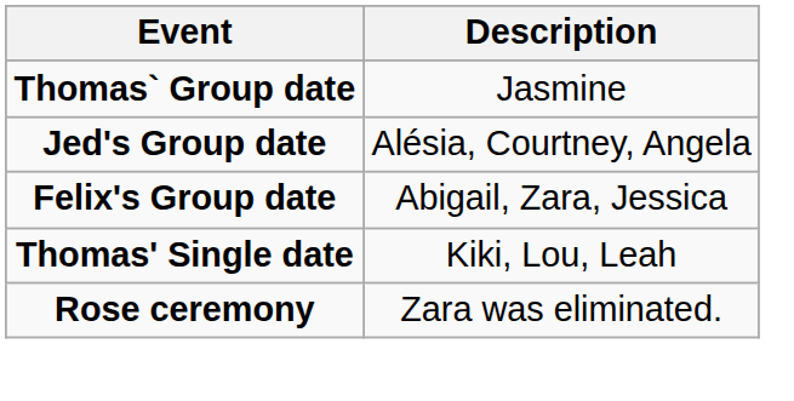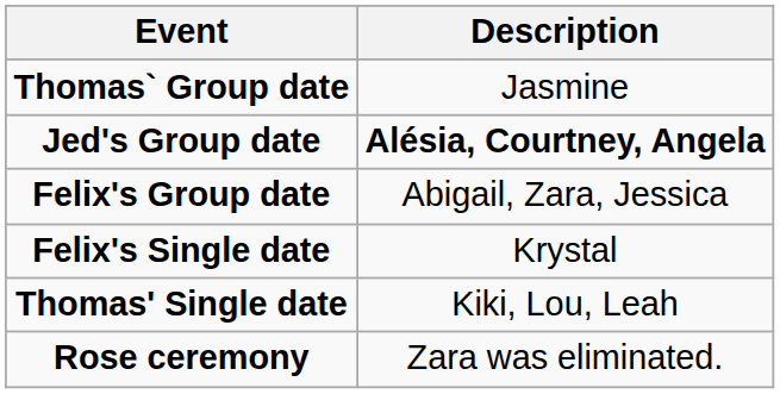Jed's Group date | Description: normal -> bold
+ row: Felix's Single date | Krystal
